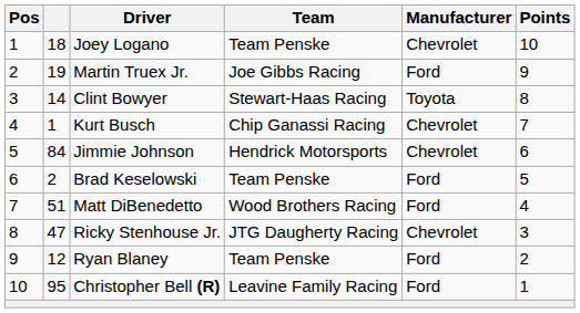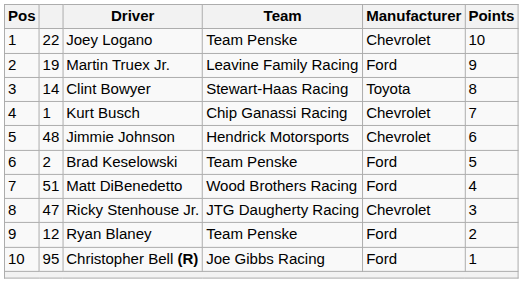Joey Logano | column 2: 18 -> 22
Martin Truex Jr. | Team: Joe Gibbs Racing -> Leavine Family Racing
Jimmie Johnson | column 2: 84 -> 48
Christopher Bell (R) | Team: Leavine Family Racing -> Joe Gibbs Racing
